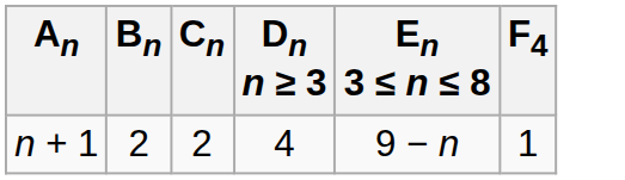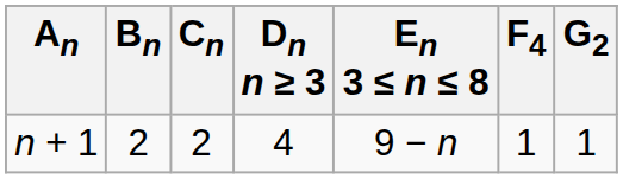+ column: G2 | 1
